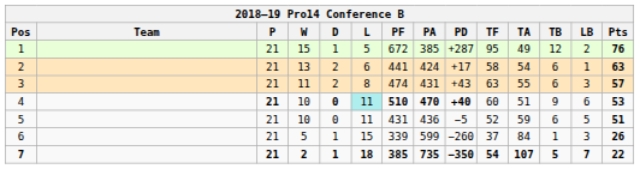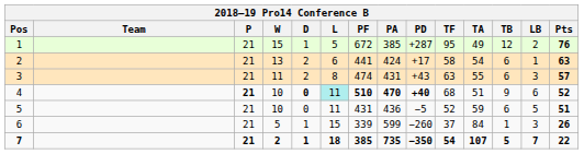4 | TF: 60 -> 68
4 | Pts: 53 -> 52
